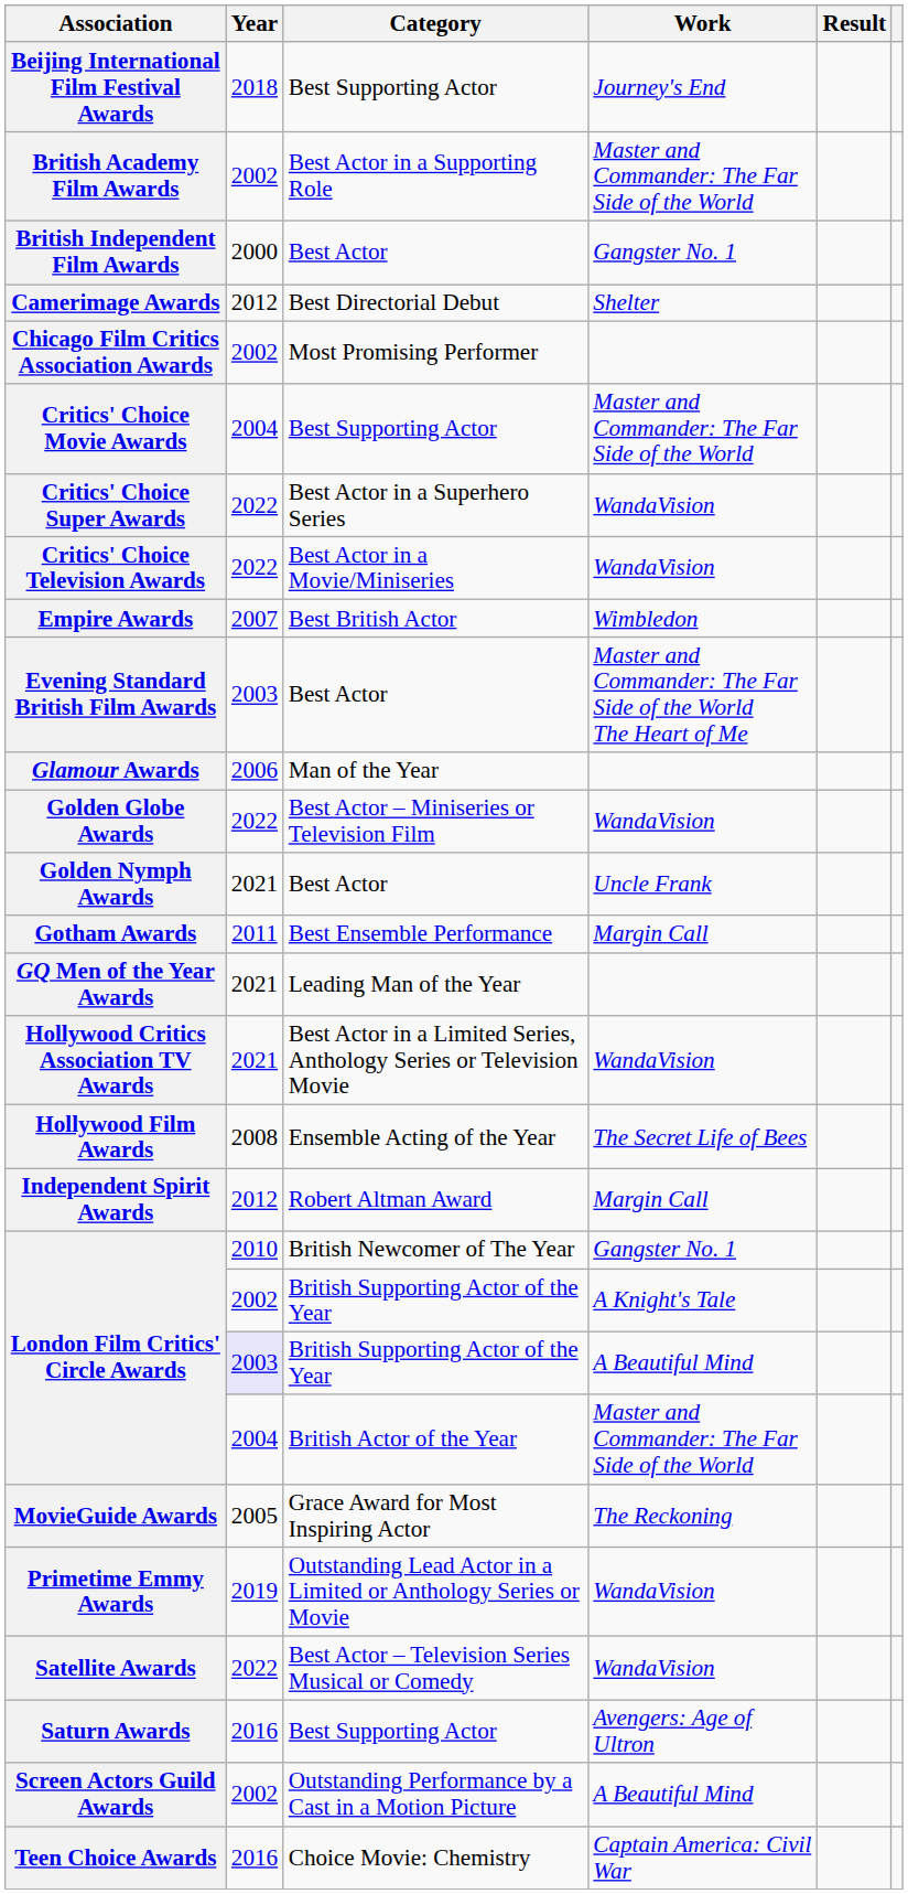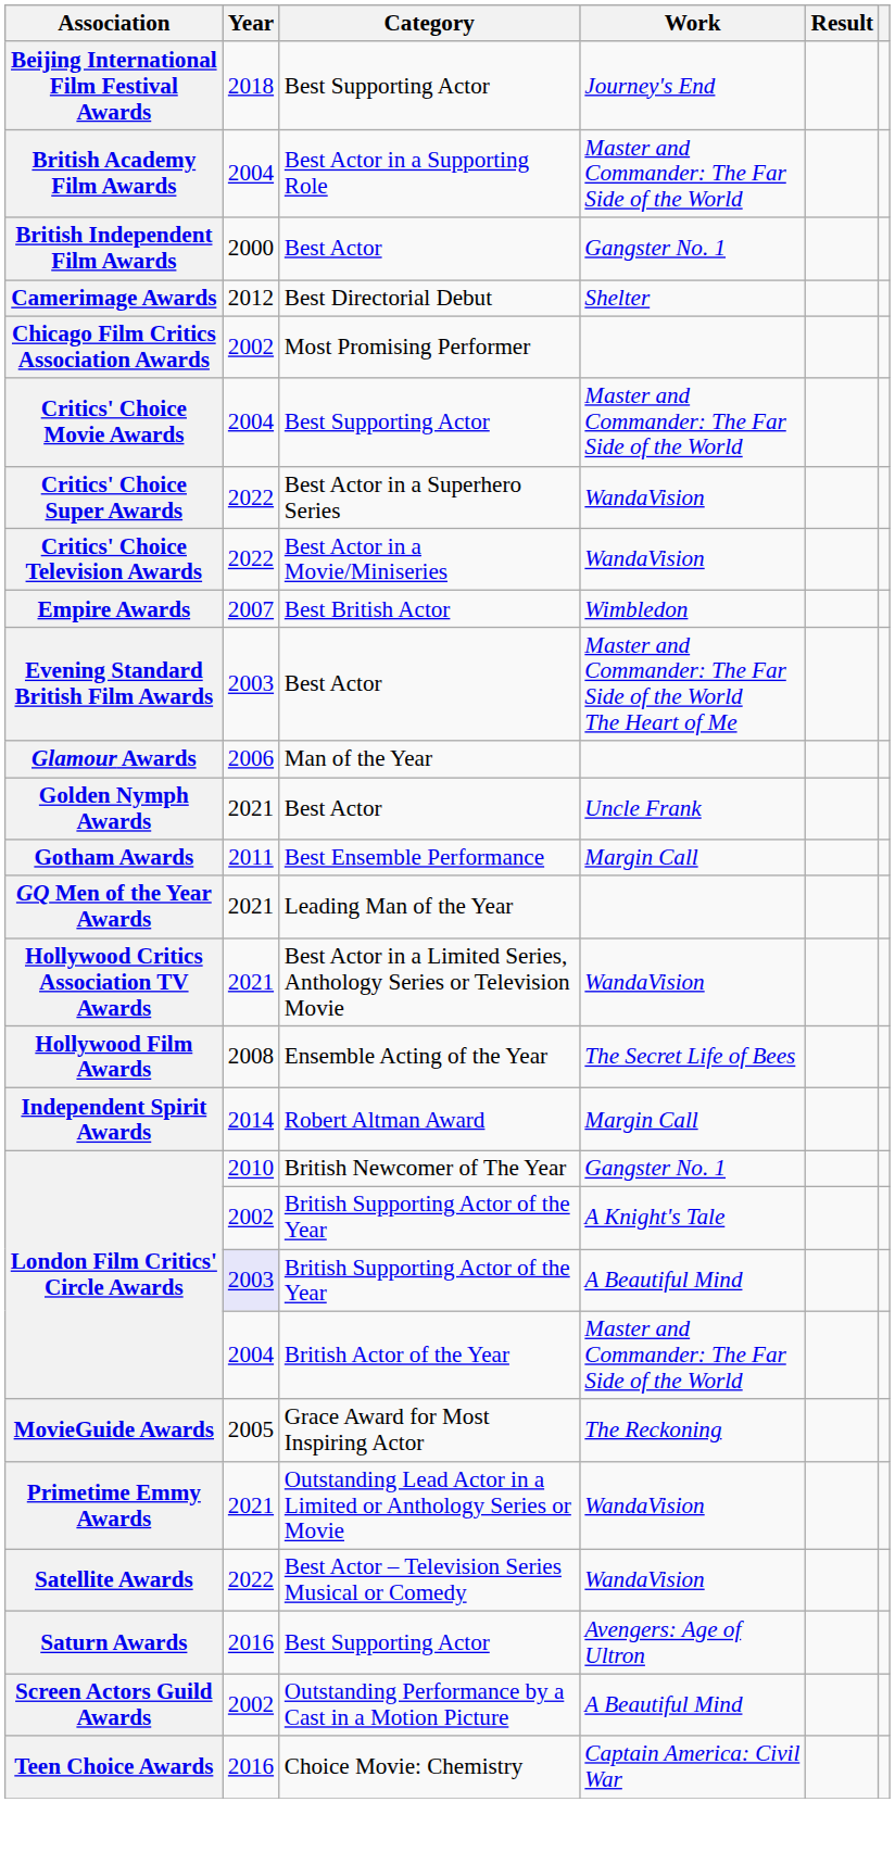British Academy Film Awards | Year: 2002 -> 2004
- row: Golden Globe Awards | 2022 | Best Actor – Miniseries or Television Film | WandaVision
Independent Spirit Awards | Year: 2012 -> 2014
Primetime Emmy Awards | Year: 2019 -> 2021
